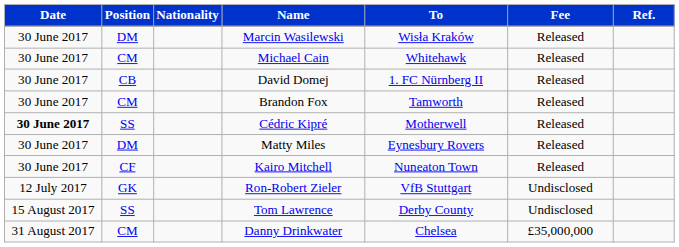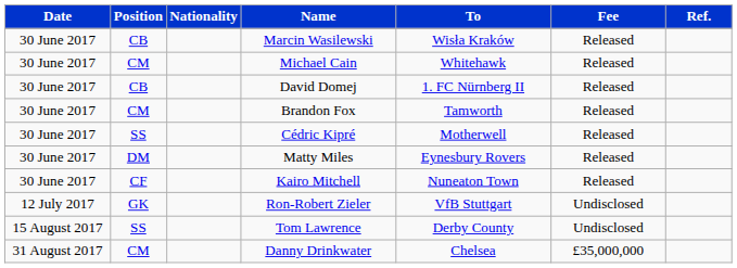Marcin Wasilewski | Position: DM -> CB
Cédric Kipré | Date: bold -> normal
